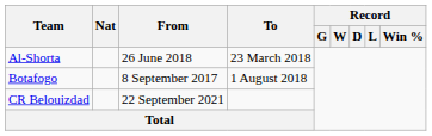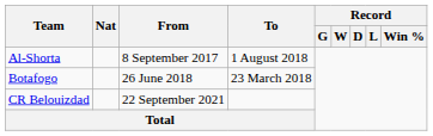Al-Shorta | From: 26 June 2018 -> 8 September 2017
Al-Shorta | To: 23 March 2018 -> 1 August 2018
Botafogo | From: 8 September 2017 -> 26 June 2018
Botafogo | To: 1 August 2018 -> 23 March 2018
